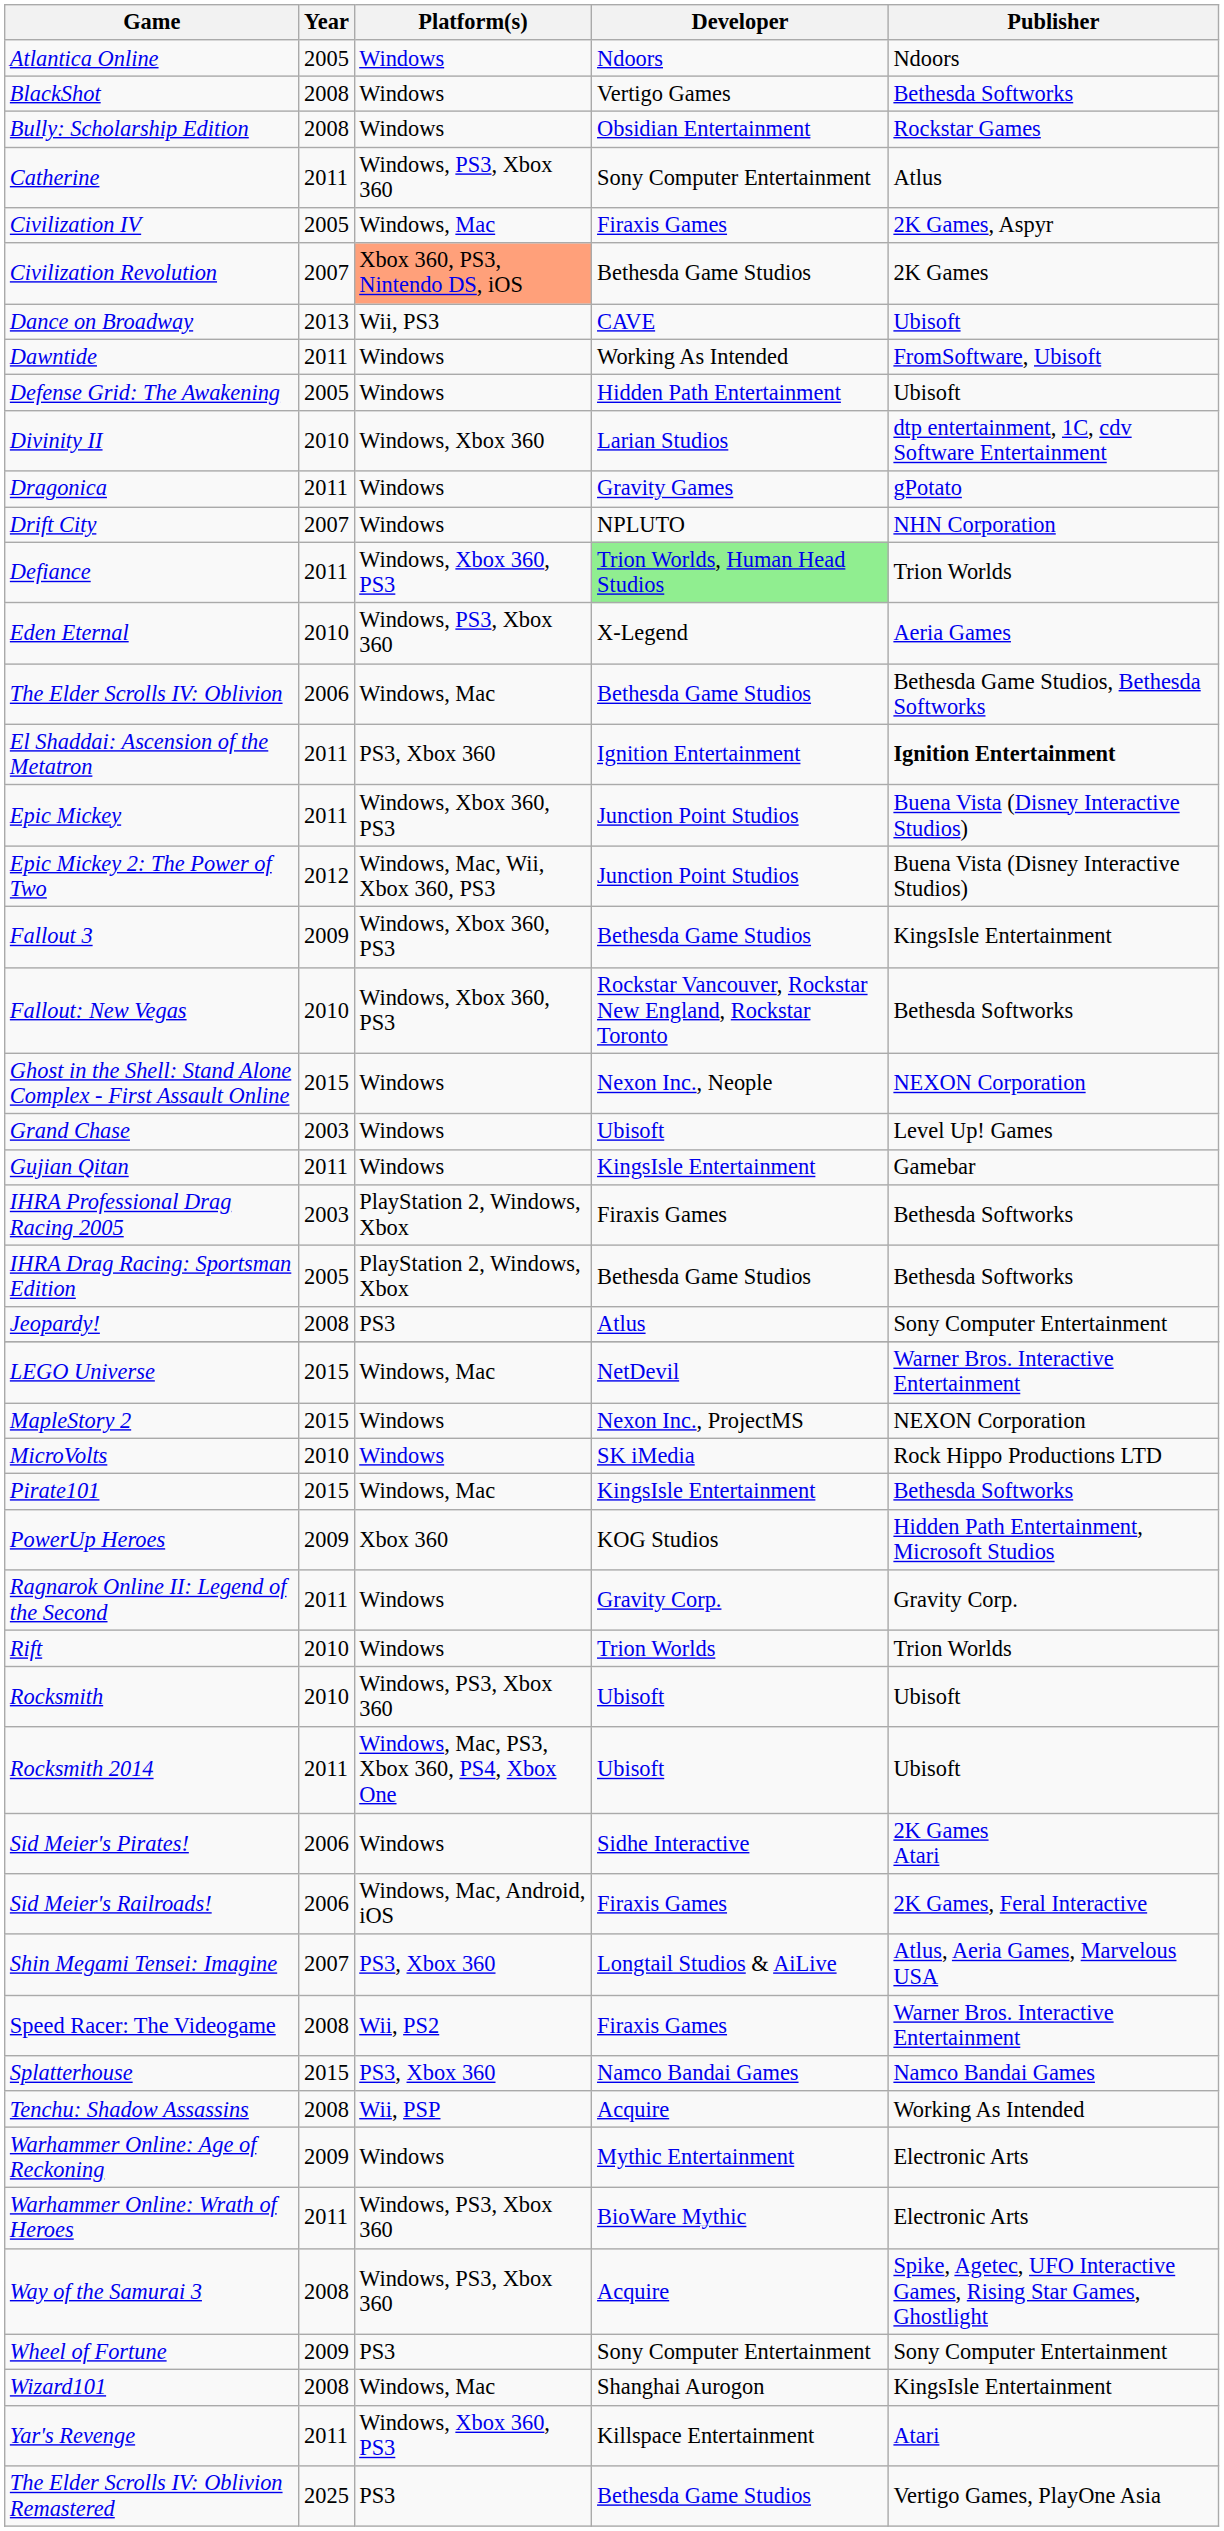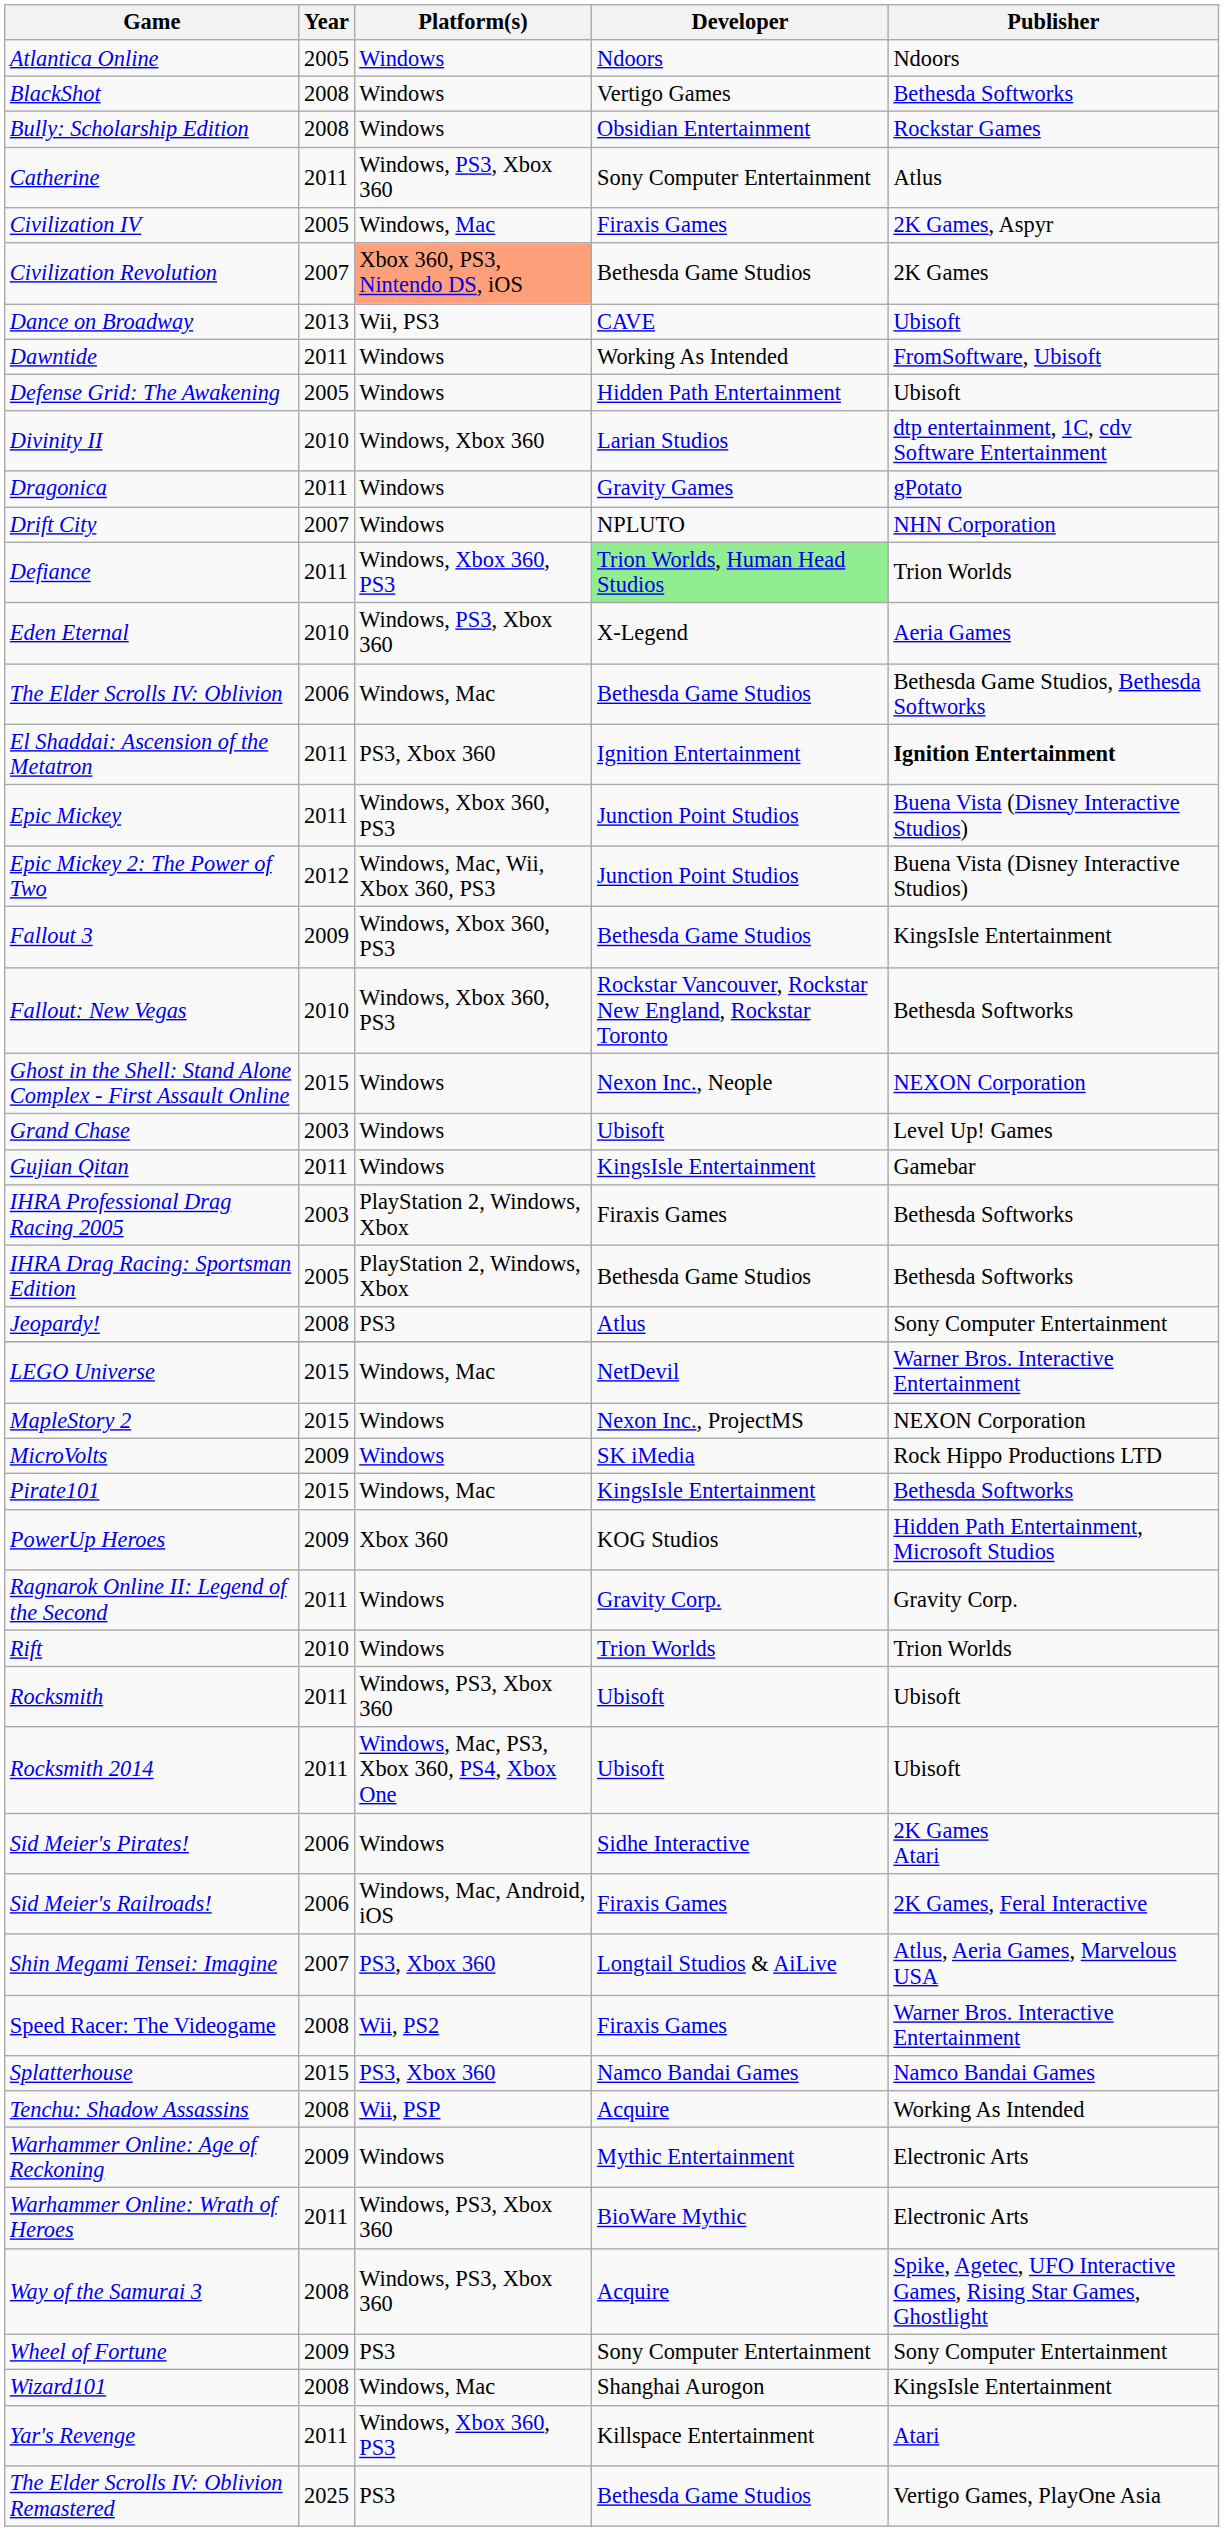MicroVolts | Year: 2010 -> 2009
Rocksmith | Year: 2010 -> 2011
